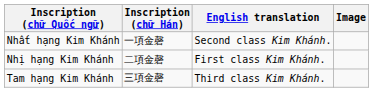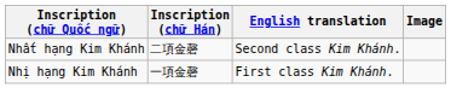Nhất hạng Kim Khánh | Inscription (chữ Hán): 一項金磬 -> 二項金磬
Nhị hạng Kim Khánh | Inscription (chữ Hán): 二項金磬 -> 一項金磬
- row: Tam hạng Kim Khánh | 三項金磬 | Third class Kim Khánh.
